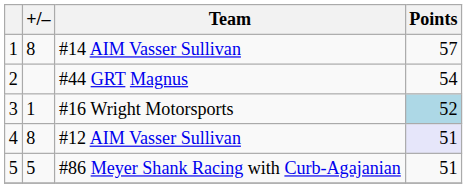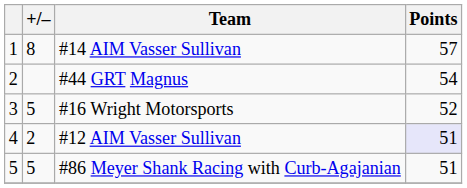#16 Wright Motorsports | +/–: 1 -> 5
#16 Wright Motorsports | Points: lightblue background -> no background
#12 AIM Vasser Sullivan | +/–: 8 -> 2
